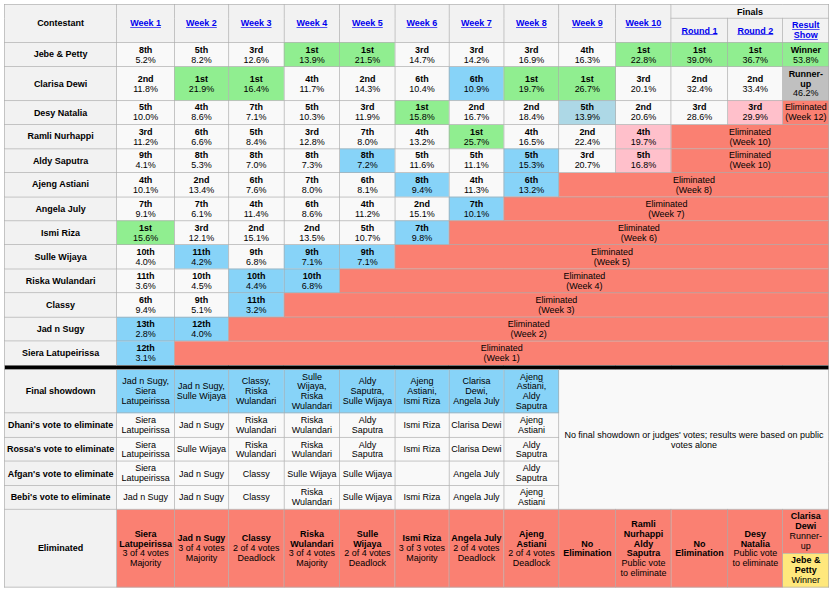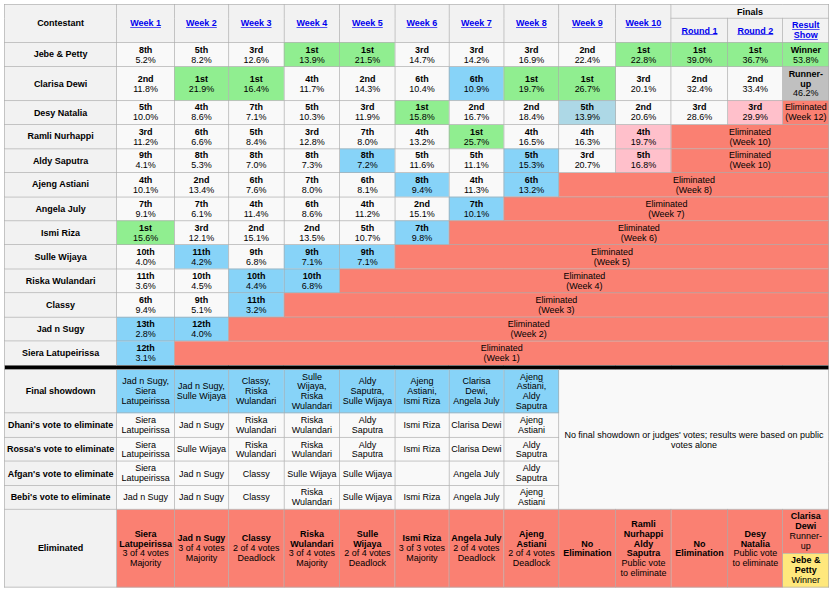Jebe & Petty | Week 9: 4th 16.3% -> 2nd 22.4%
Ramli Nurhappi | Week 9: 2nd 22.4% -> 4th 16.3%
